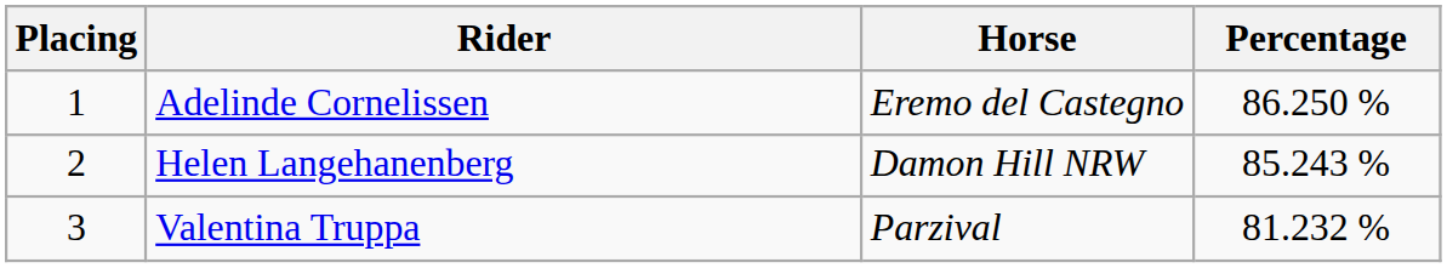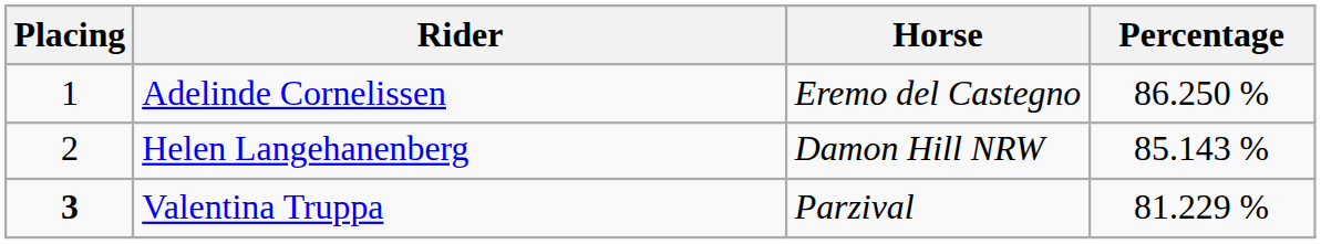Helen Langehanenberg | Percentage: 85.243 % -> 85.143 %
Valentina Truppa | Placing: normal -> bold
Valentina Truppa | Percentage: 81.232 % -> 81.229 %
